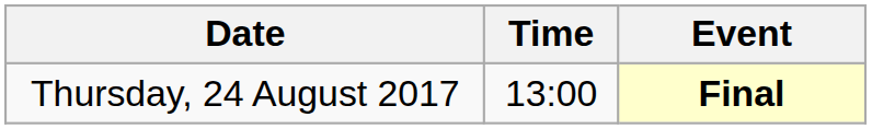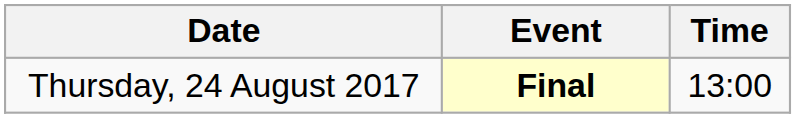columns swapped: Time <-> Event
